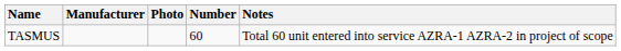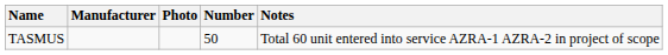TASMUS | Number: 60 -> 50
